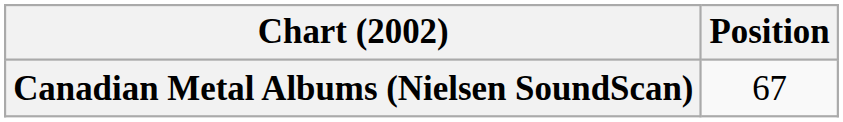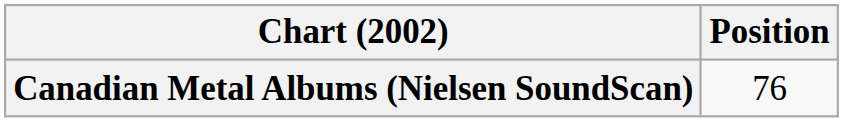Canadian Metal Albums (Nielsen SoundScan) | Position: 67 -> 76
